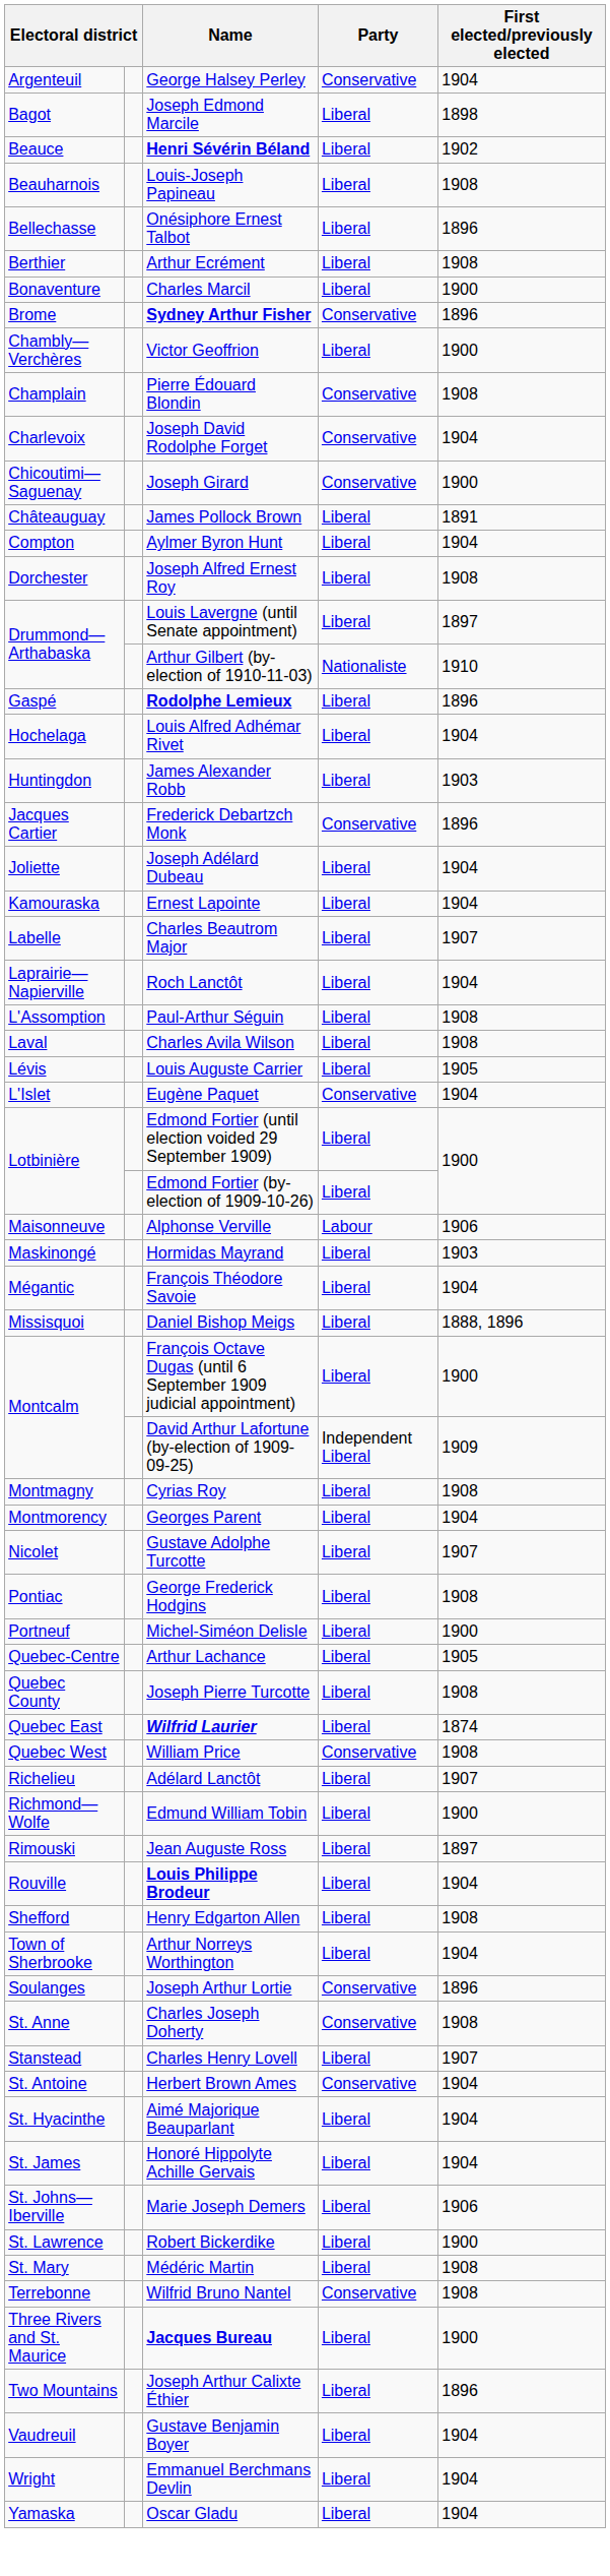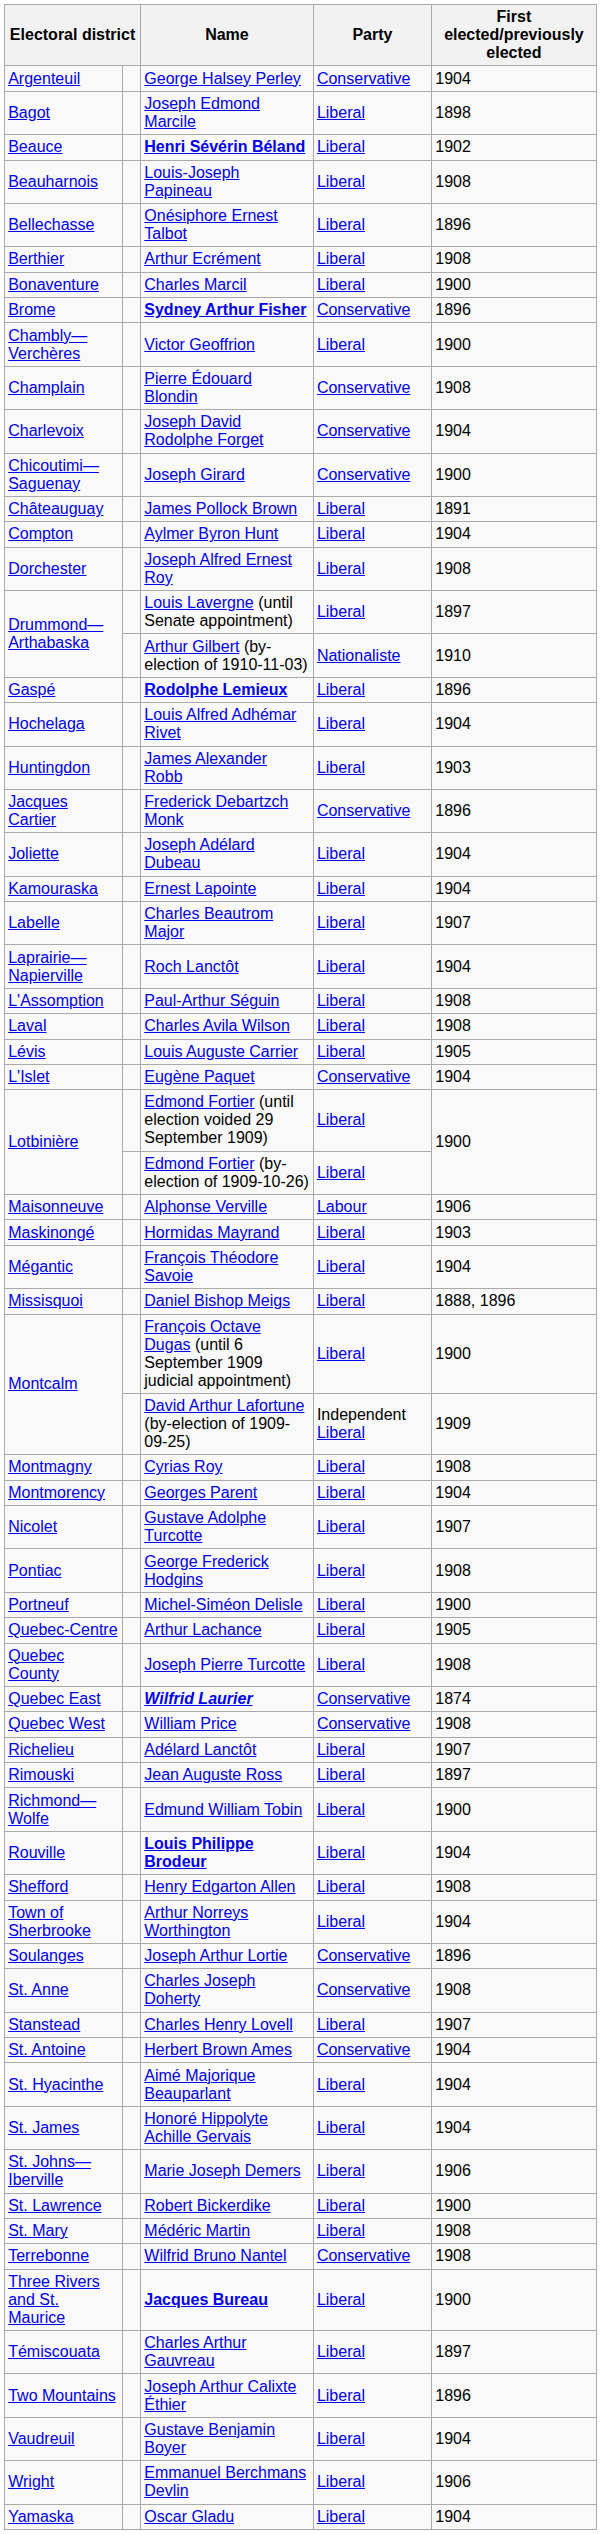Wilfrid Laurier | Party: Liberal -> Conservative
rows swapped: Edmund William Tobin <-> Jean Auguste Ross
+ row: Témiscouata | Charles Arthur Gauvreau | Liberal | 1897
Emmanuel Berchmans Devlin | First elected/previously elected: 1904 -> 1906
